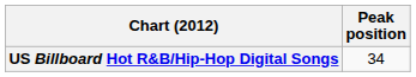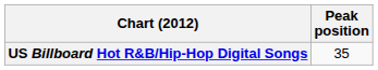US Billboard Hot R&B/Hip-Hop Digital Songs | Peak position: 34 -> 35
